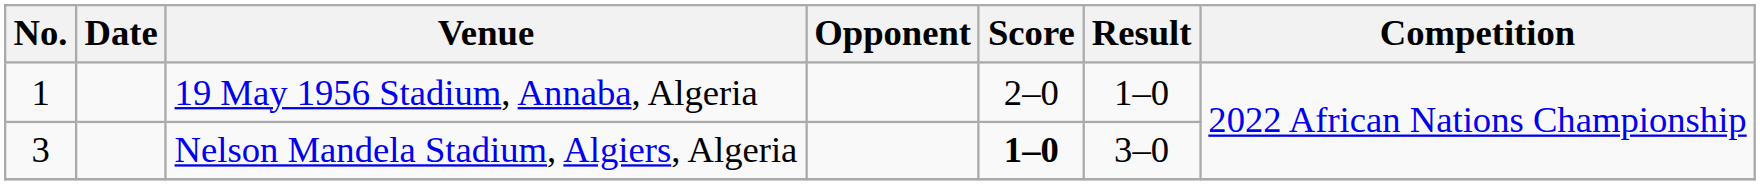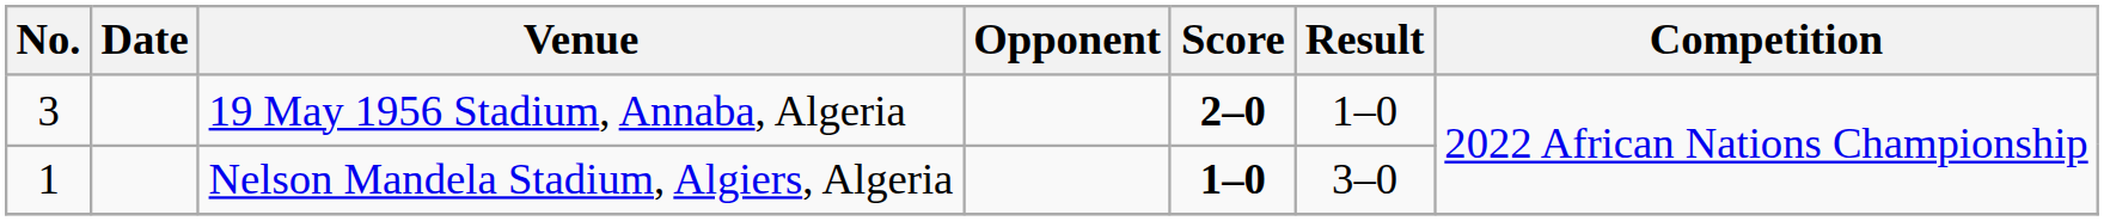19 May 1956 Stadium, Annaba, Algeria | No.: 1 -> 3
19 May 1956 Stadium, Annaba, Algeria | Score: normal -> bold
Nelson Mandela Stadium, Algiers, Algeria | No.: 3 -> 1
